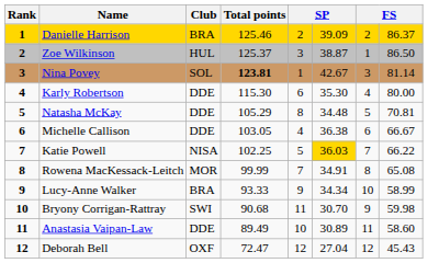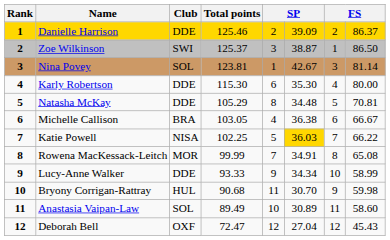Danielle Harrison | Club: BRA -> DDE
Zoe Wilkinson | Club: HUL -> SWI
Nina Povey | Total points: bold -> normal
Michelle Callison | Club: DDE -> BRA
Lucy-Anne Walker | Club: BRA -> DDE
Bryony Corrigan-Rattray | Club: SWI -> HUL
Anastasia Vaipan-Law | Club: DDE -> SOL
